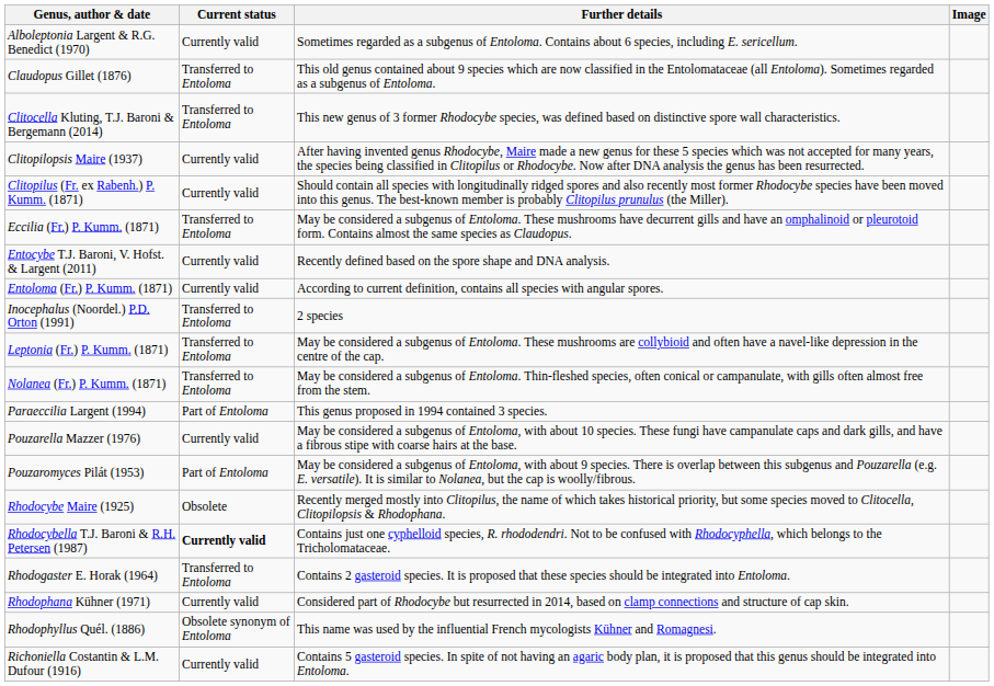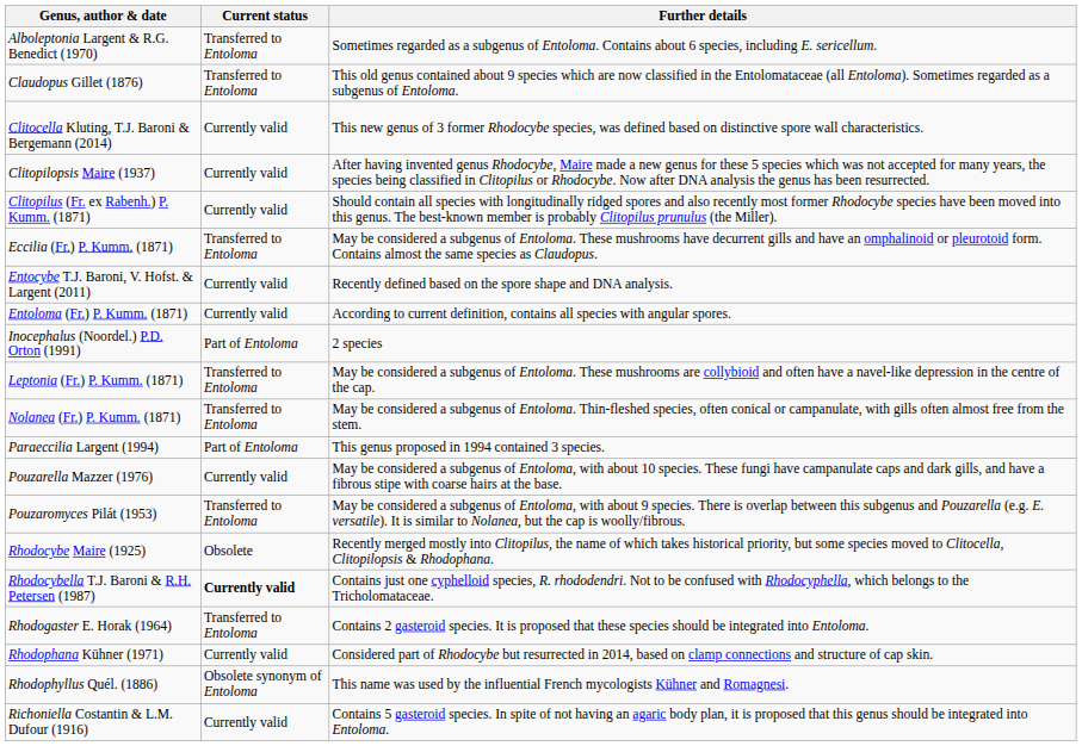- column: Image
Alboleptonia Largent & R.G. Benedict (1970) | Current status: Currently valid -> Transferred to Entoloma
Clitocella Kluting, T.J. Baroni & Bergemann (2014) | Current status: Transferred to Entoloma -> Currently valid
Inocephalus (Noordel.) P.D. Orton (1991) | Current status: Transferred to Entoloma -> Part of Entoloma
Pouzaromyces Pilát (1953) | Current status: Part of Entoloma -> Transferred to Entoloma
